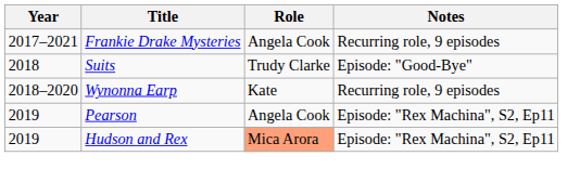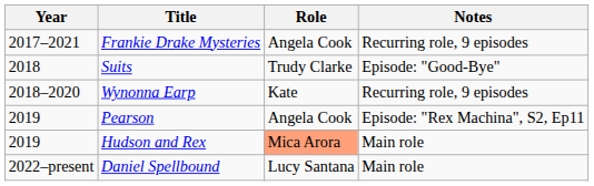Hudson and Rex | Notes: Episode: "Rex Machina", S2, Ep11 -> Main role
+ row: 2022–present | Daniel Spellbound | Lucy Santana | Main role
